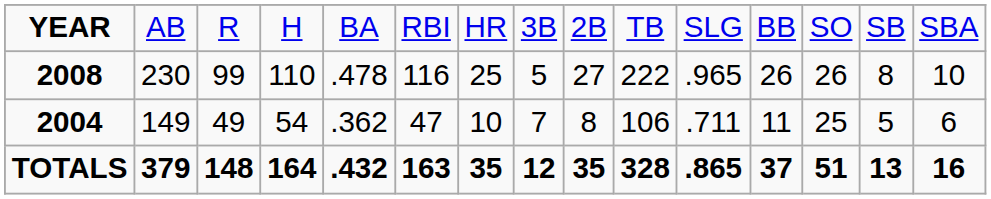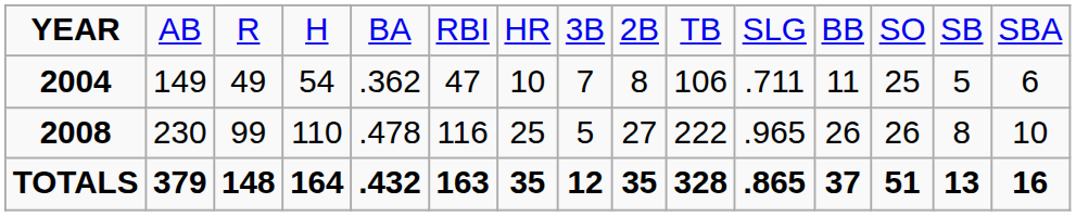rows swapped: 2004 <-> 2008
